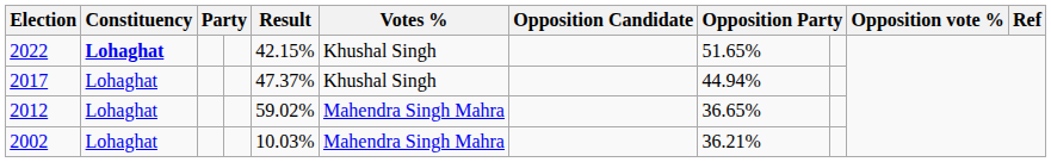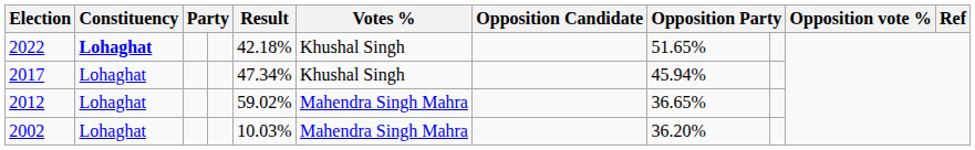2022 | Result: 42.15% -> 42.18%
2017 | Result: 47.37% -> 47.34%
2017 | column 8: 44.94% -> 45.94%
2002 | column 8: 36.21% -> 36.20%
